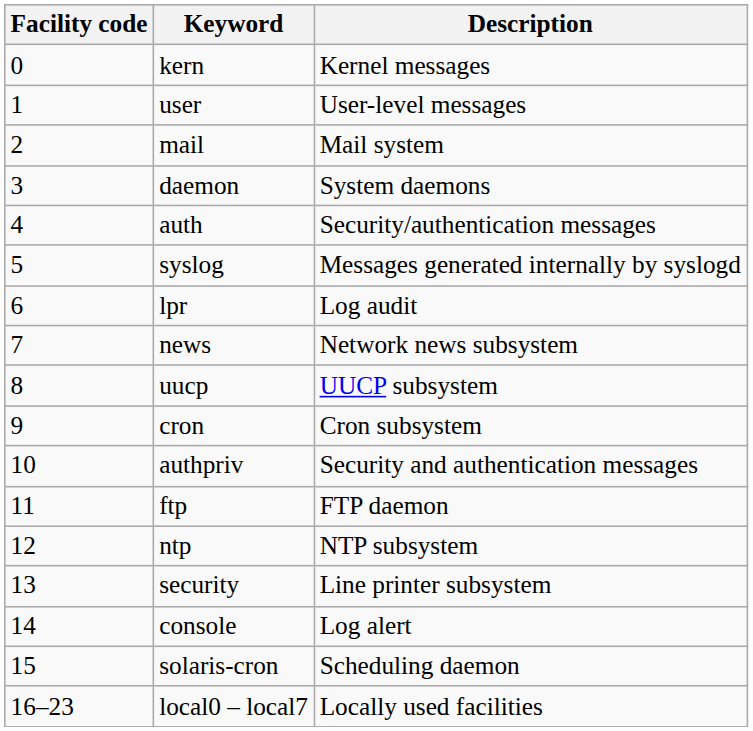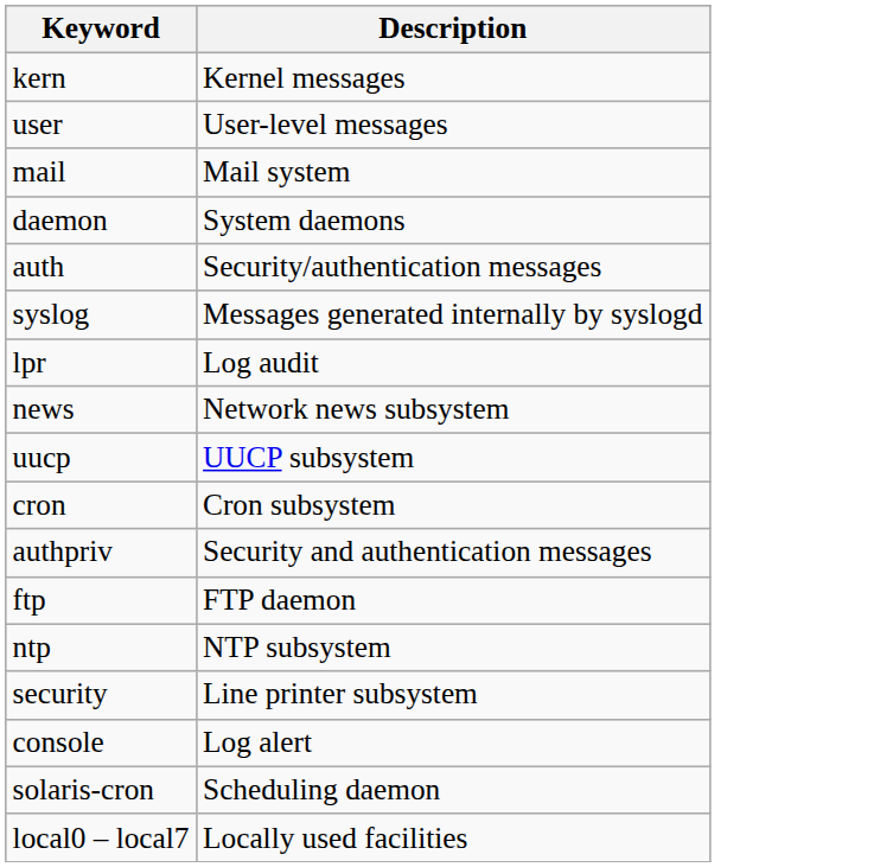- column: Facility code | 0 | 1 | 2 | 3 | 4 | 5 | 6 | 7 | 8 | 9 | 10 | 11 | 12 | 13 | 14 | 15 | 16–23
